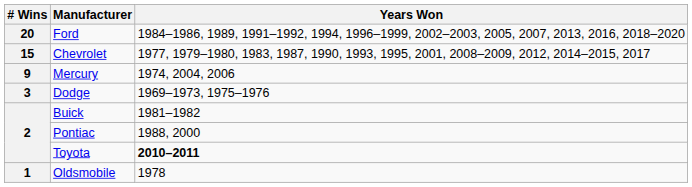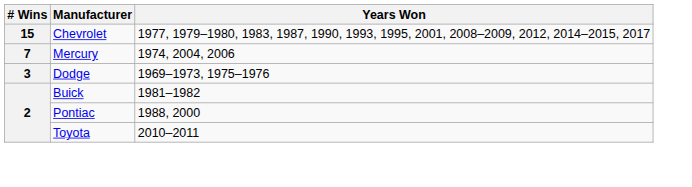- row: 20 | Ford | 1984–1986, 1989, 1991–1992, 1994, 1996–1999, 2002–2003, 2005, 2007, 2013, 2016, 2018–2020
Mercury | # Wins: 9 -> 7
Toyota | Years Won: bold -> normal
- row: 1 | Oldsmobile | 1978
